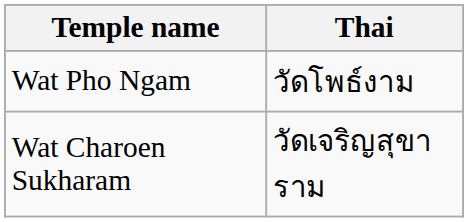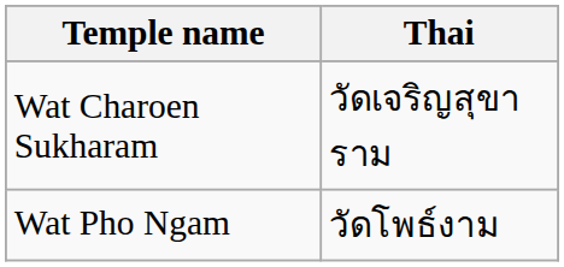rows swapped: Wat Charoen Sukharam <-> Wat Pho Ngam
